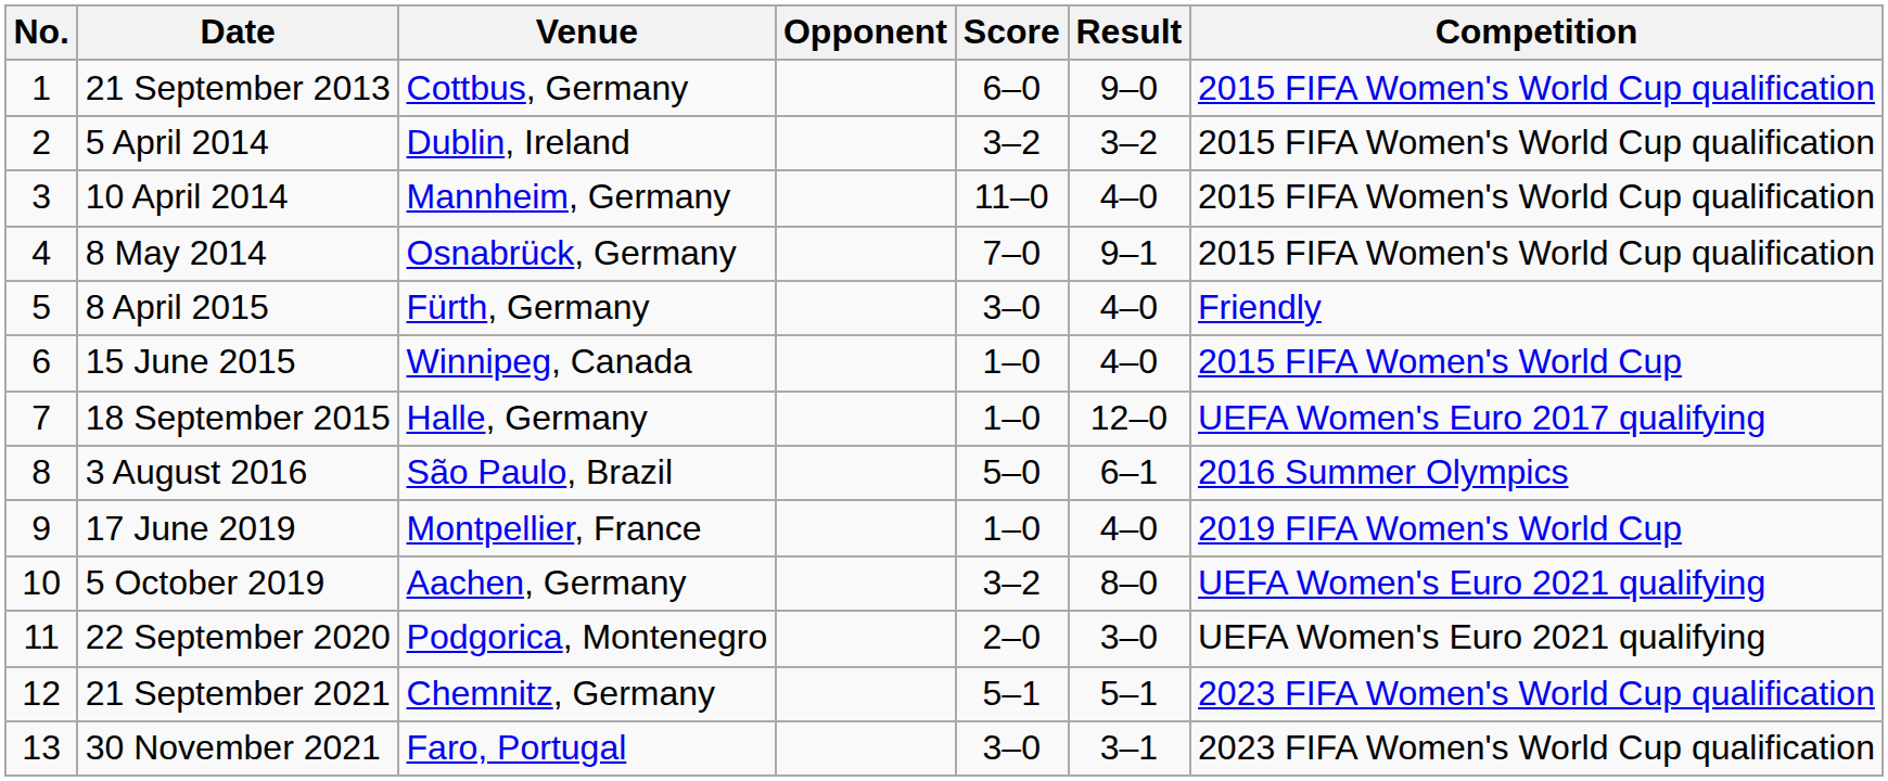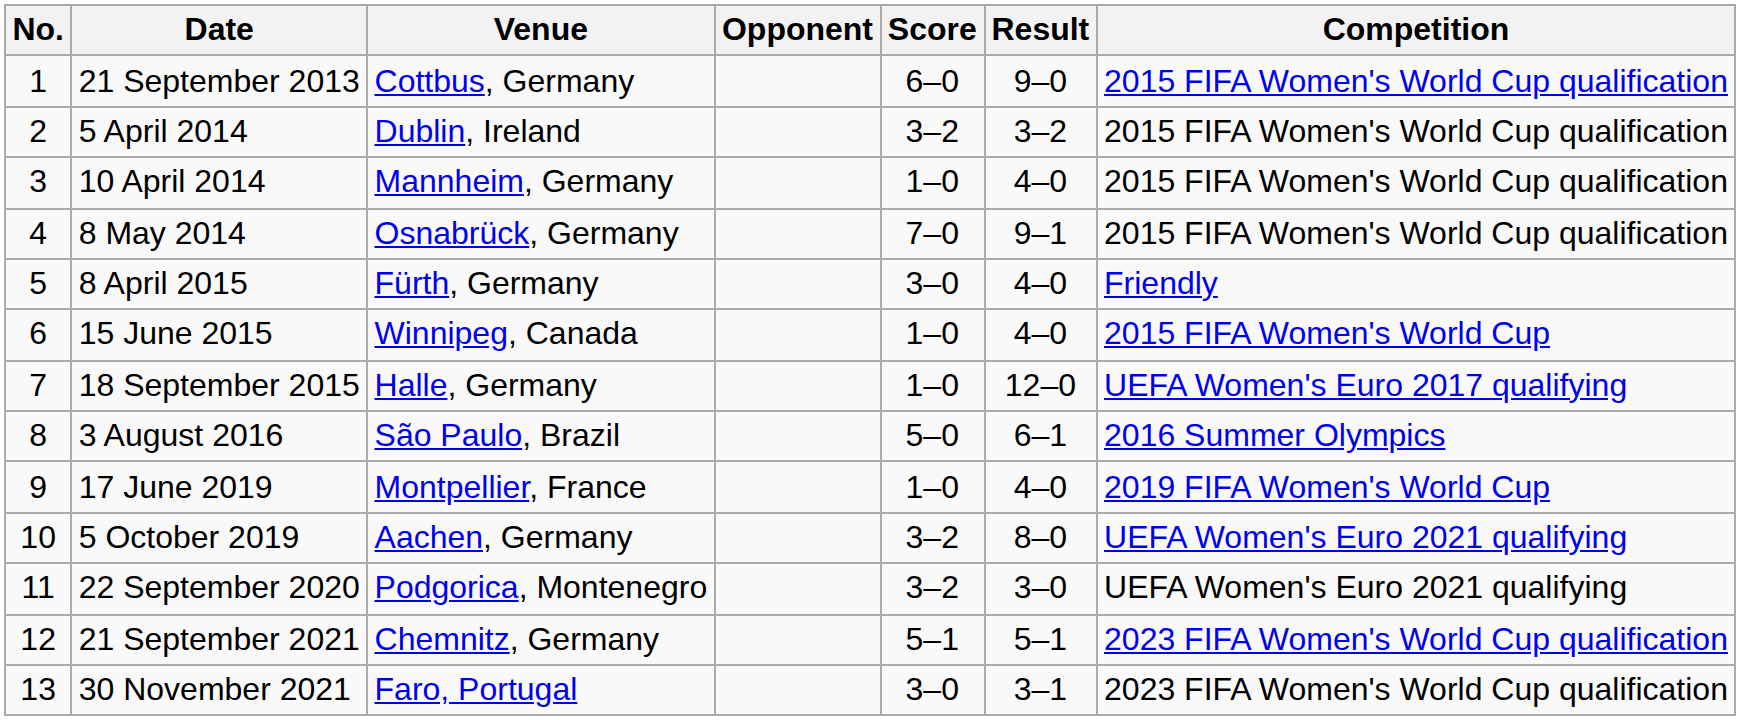10 April 2014 | Score: 11–0 -> 1–0
22 September 2020 | Score: 2–0 -> 3–2
